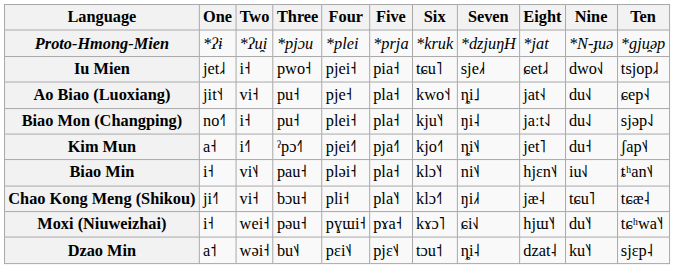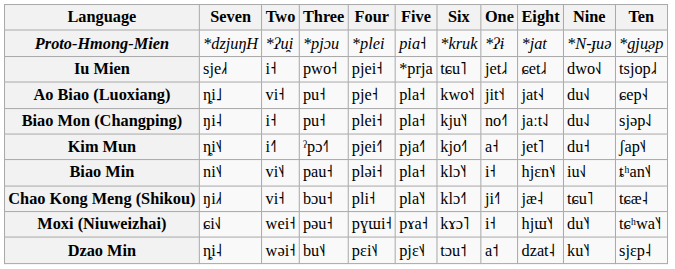columns swapped: One <-> Seven
Proto-Hmong-Mien | Five: *prja -> pia˧
Iu Mien | Five: pia˧ -> *prja
